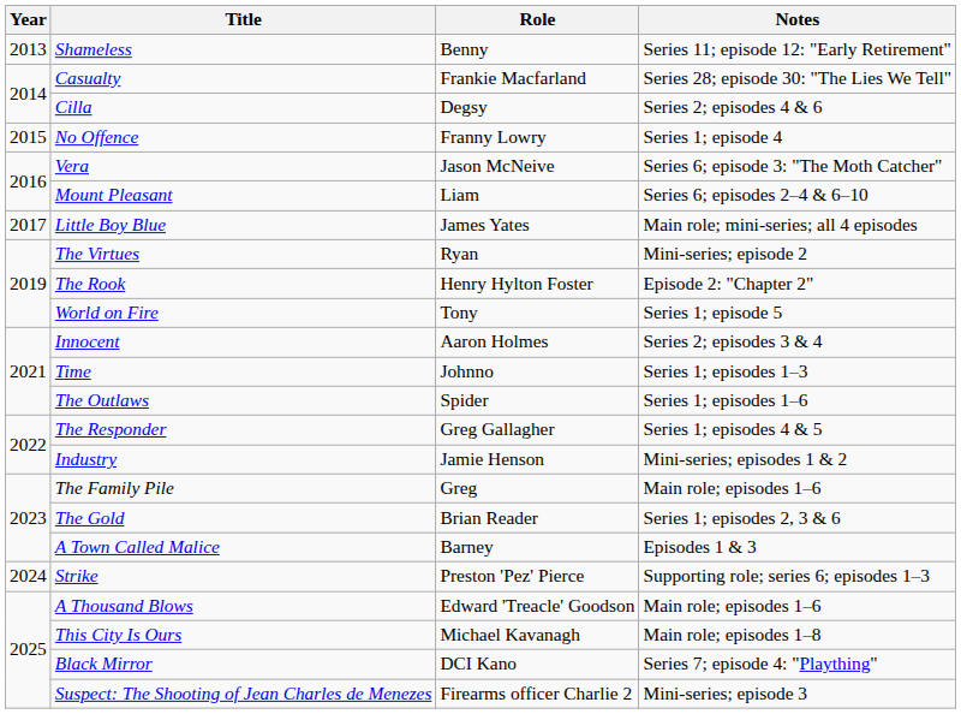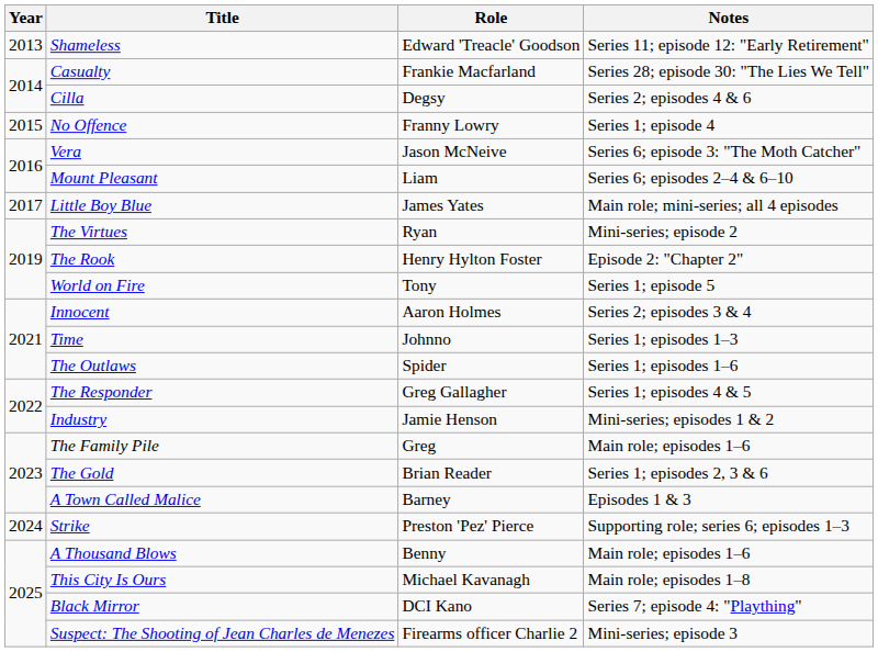Shameless | Role: Benny -> Edward 'Treacle' Goodson
A Thousand Blows | Role: Edward 'Treacle' Goodson -> Benny
